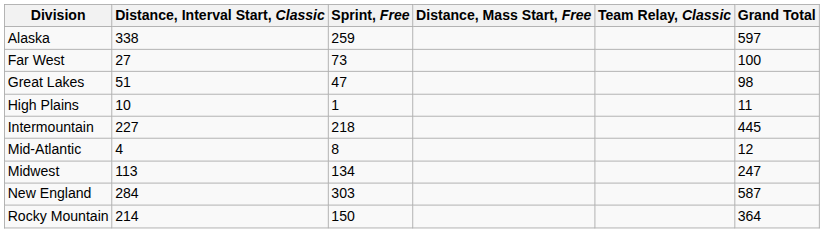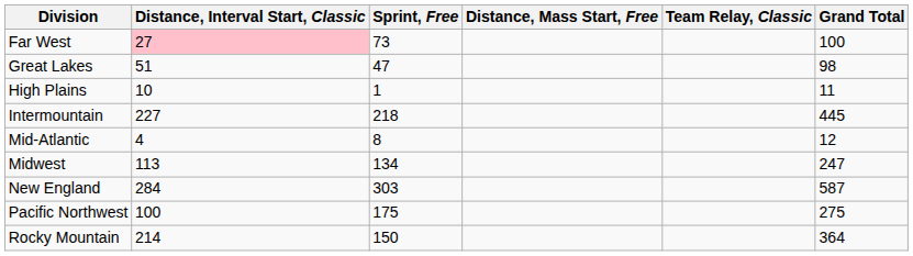- row: Alaska | 338 | 259 | 597
Far West | Distance, Interval Start, Classic: no background -> pink background
+ row: Pacific Northwest | 100 | 175 | 275
